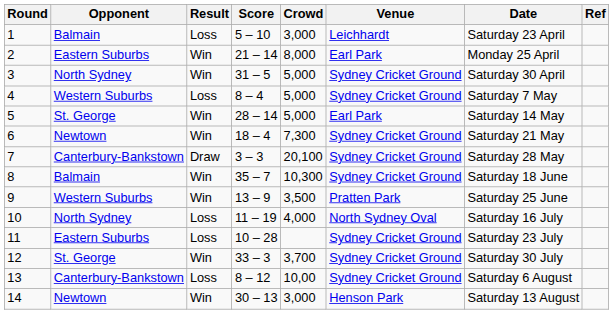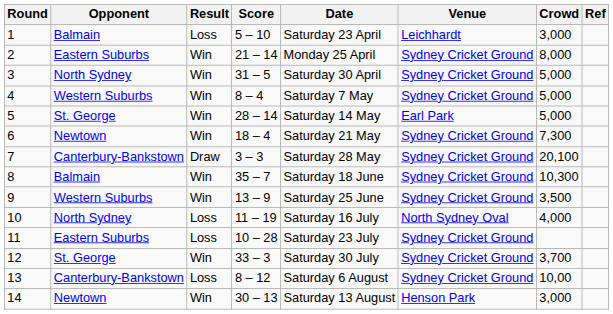columns swapped: Date <-> Crowd
2 | Venue: Earl Park -> Sydney Cricket Ground
4 | Result: Loss -> Win
9 | Venue: Pratten Park -> Sydney Cricket Ground
